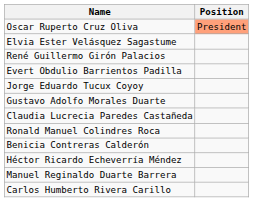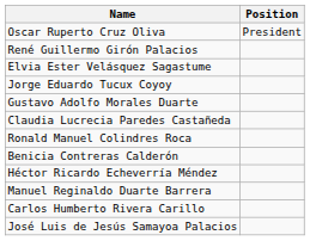Oscar Ruperto Cruz Oliva | Position: lightsalmon background -> no background
rows swapped: Elvia Ester Velásquez Sagastume <-> René Guillermo Girón Palacios
- row: Evert Obdulio Barrientos Padilla
+ row: José Luis de Jesús Samayoa Palacios
